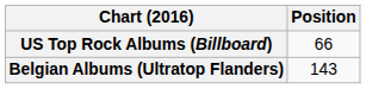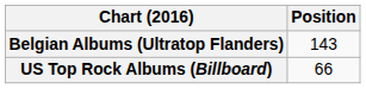rows swapped: Belgian Albums (Ultratop Flanders) <-> US Top Rock Albums (Billboard)
